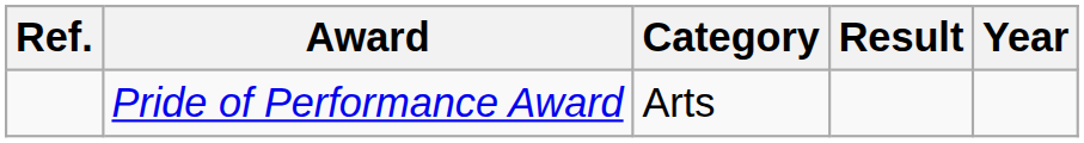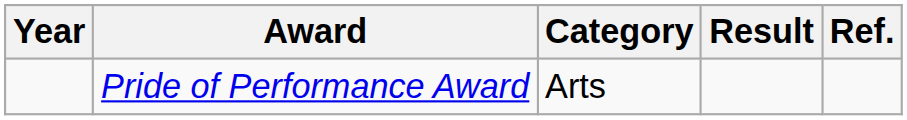columns swapped: Year <-> Ref.
